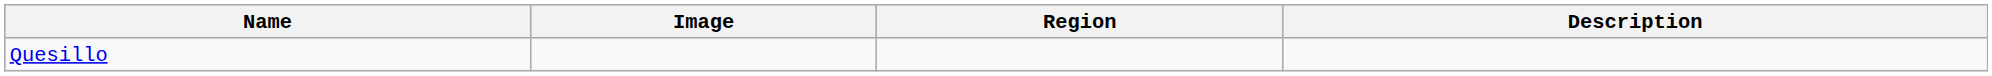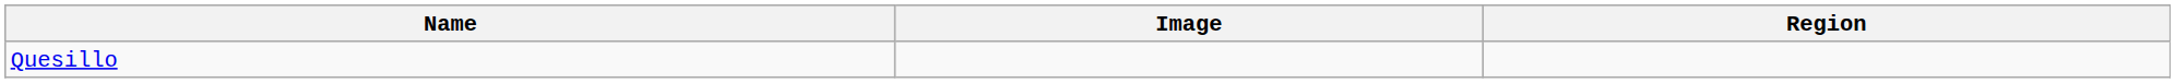- column: Description
